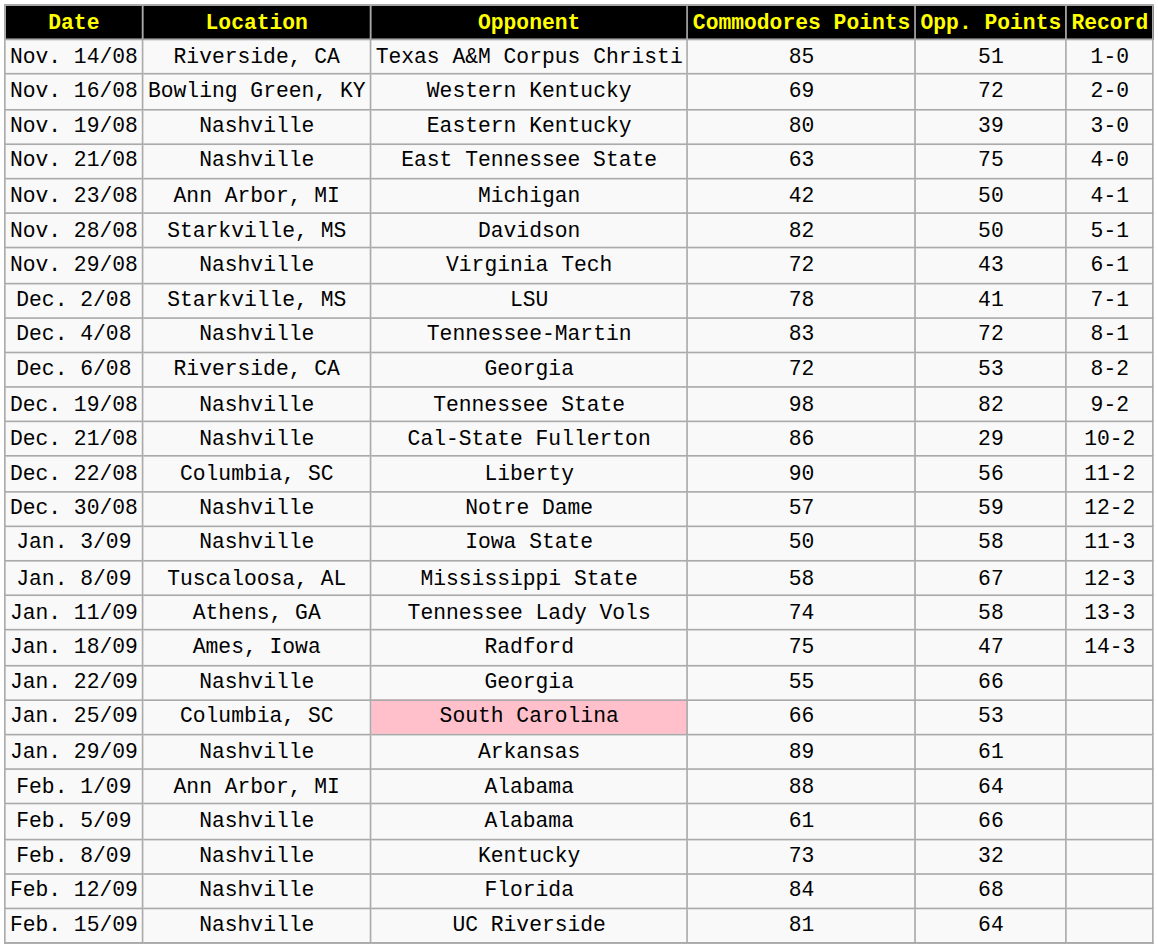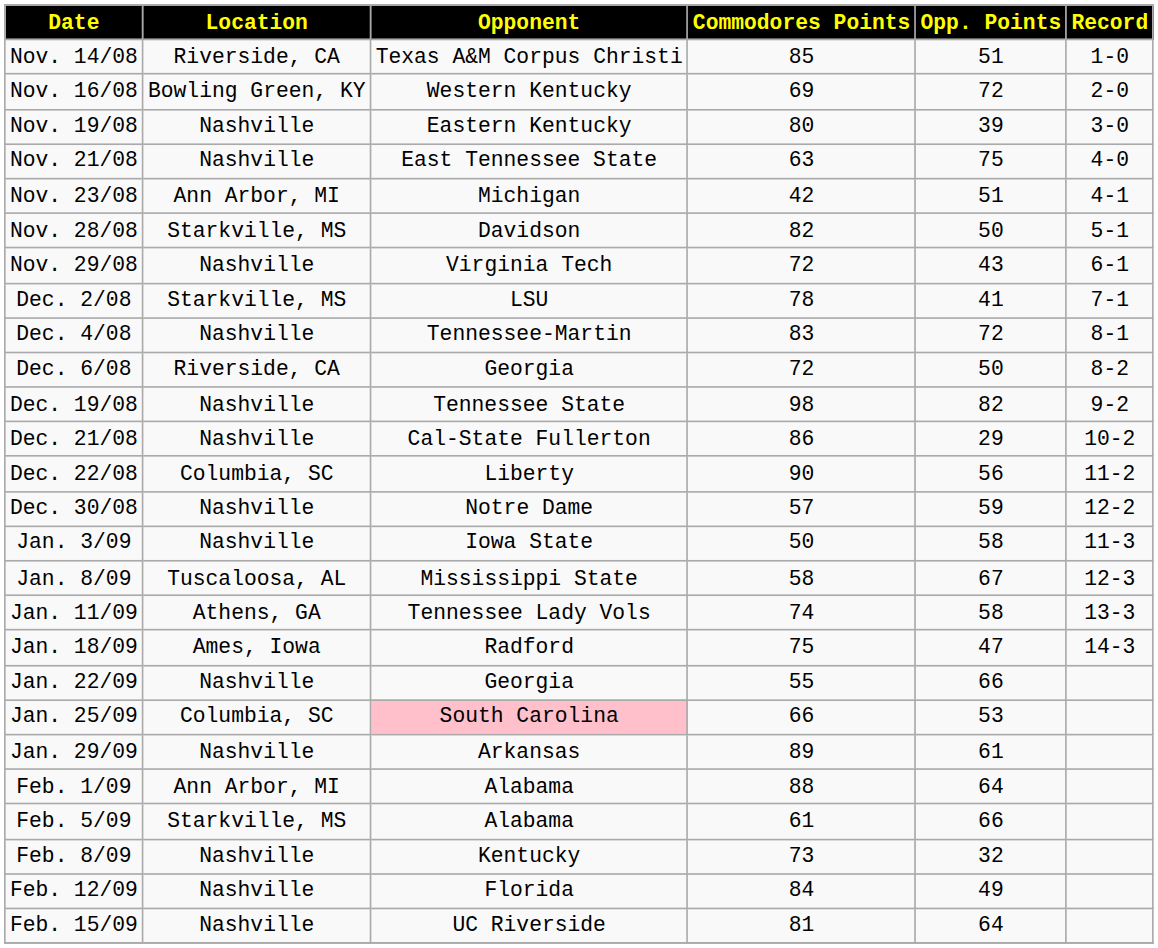Nov. 23/08 | Opp. Points: 50 -> 51
Dec. 6/08 | Opp. Points: 53 -> 50
Feb. 5/09 | Location: Nashville -> Starkville, MS
Feb. 12/09 | Opp. Points: 68 -> 49
